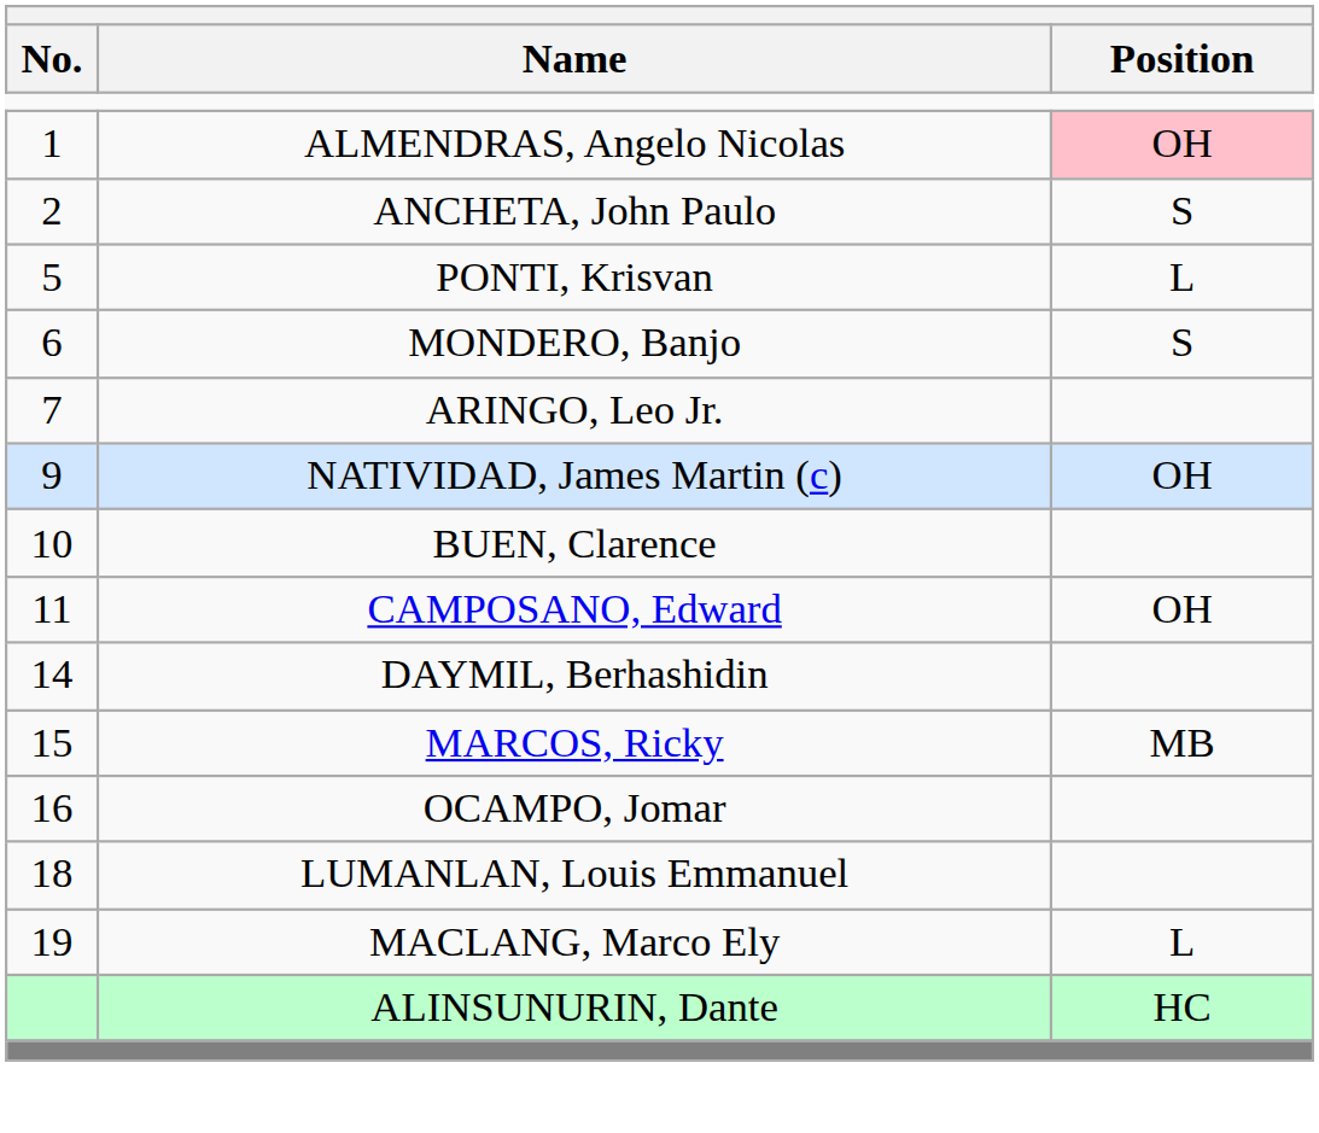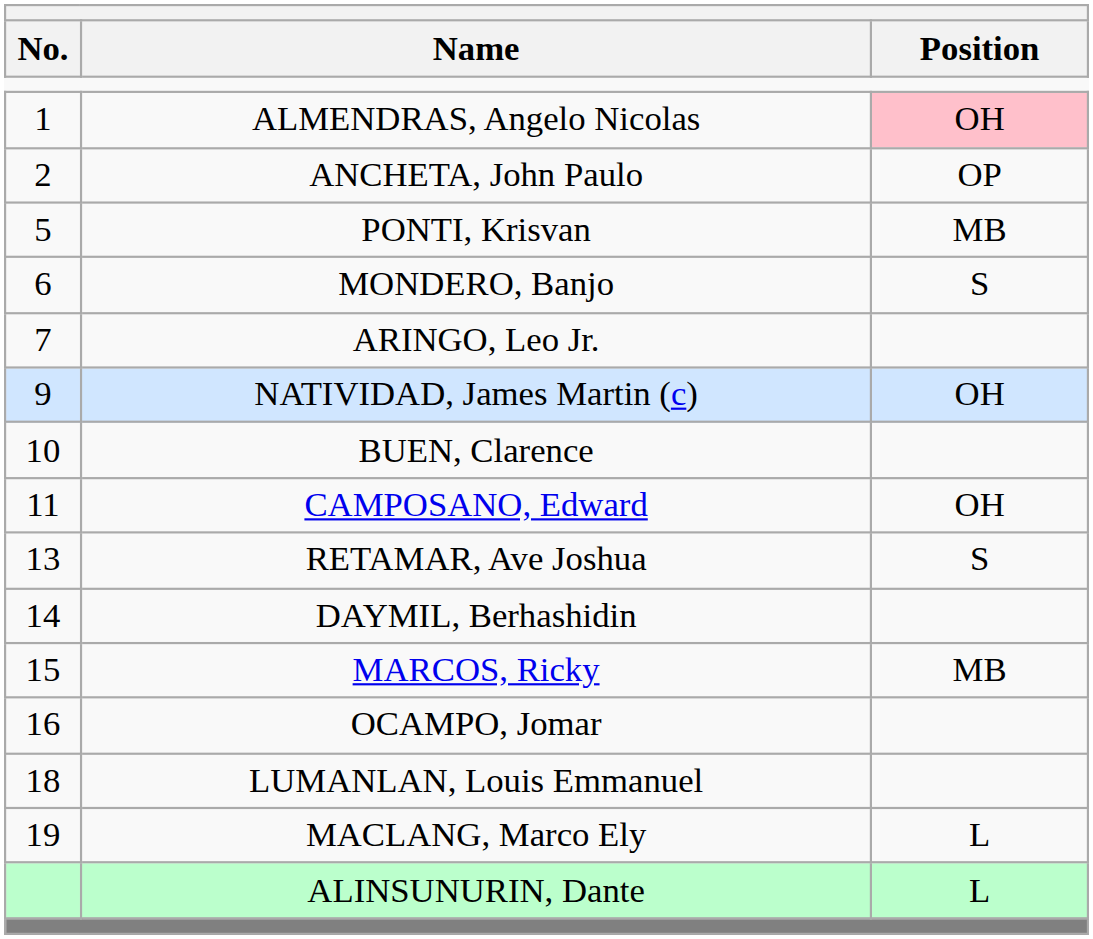ANCHETA, John Paulo | Position: S -> OP
PONTI, Krisvan | Position: L -> MB
+ row: 13 | RETAMAR, Ave Joshua | S
ALINSUNURIN, Dante | Position: HC -> L
